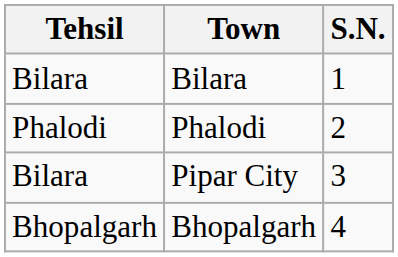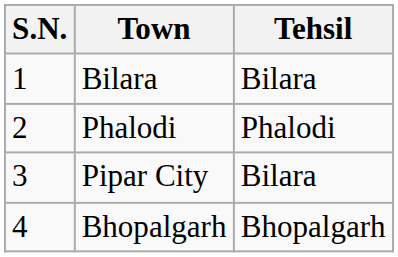columns swapped: S.N. <-> Tehsil
